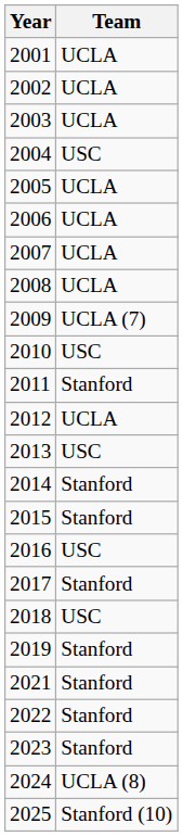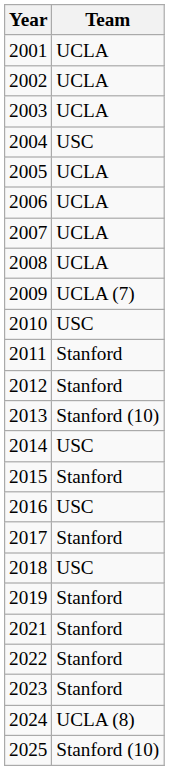2012 | Team: UCLA -> Stanford
2013 | Team: USC -> Stanford (10)
2014 | Team: Stanford -> USC
